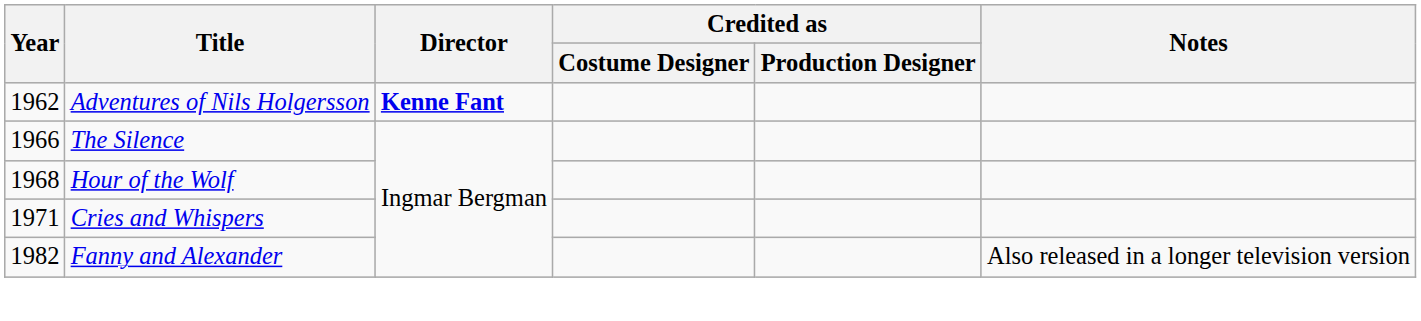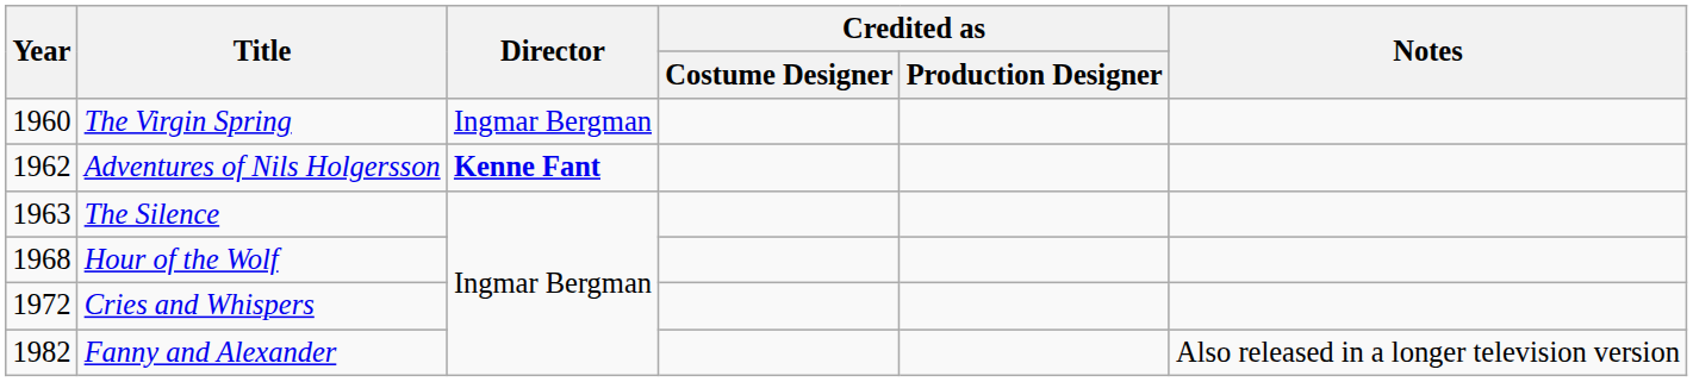+ row: 1960 | The Virgin Spring | Ingmar Bergman
The Silence | Year: 1966 -> 1963
Cries and Whispers | Year: 1971 -> 1972
